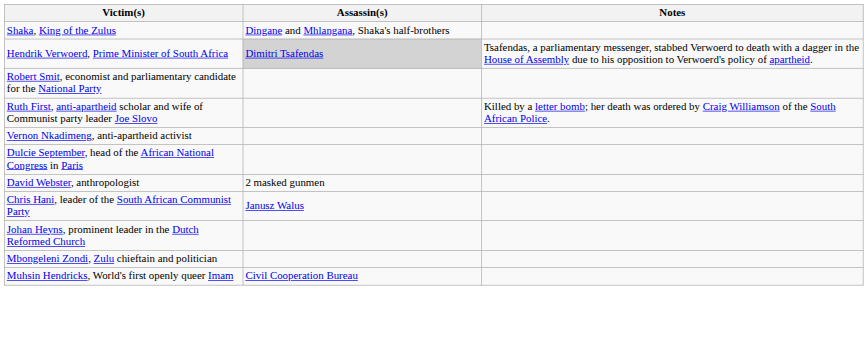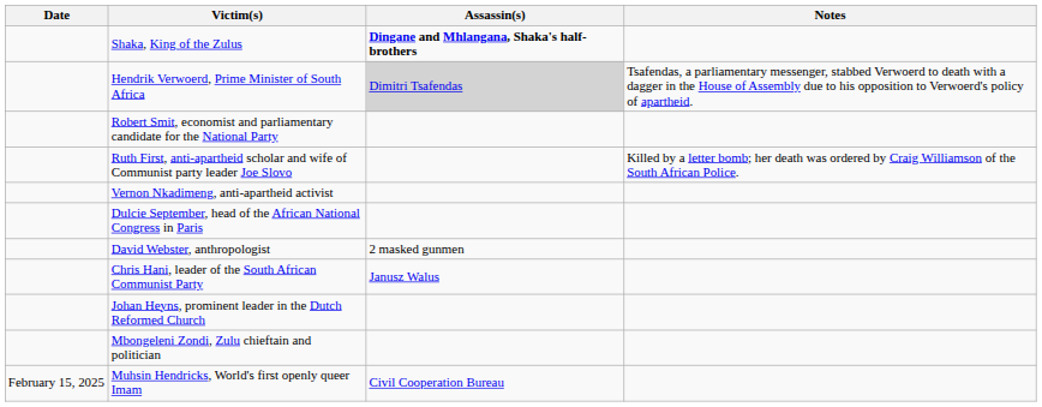+ column: Date | February 15, 2025
Shaka, King of the Zulus | Assassin(s): normal -> bold
